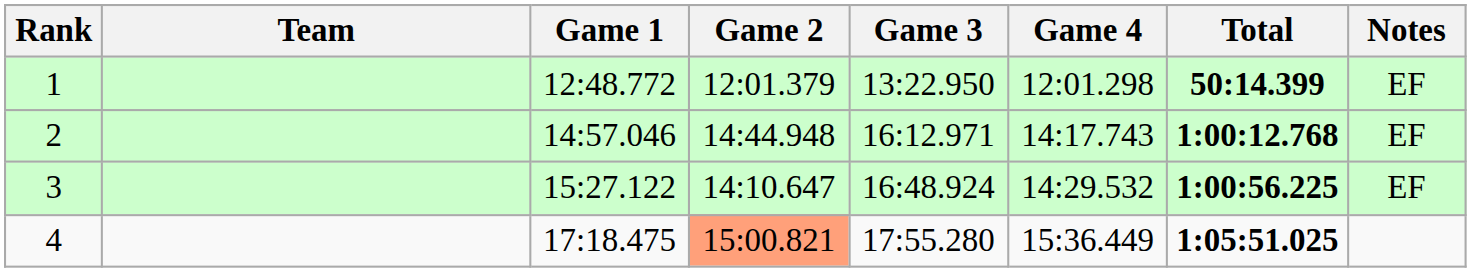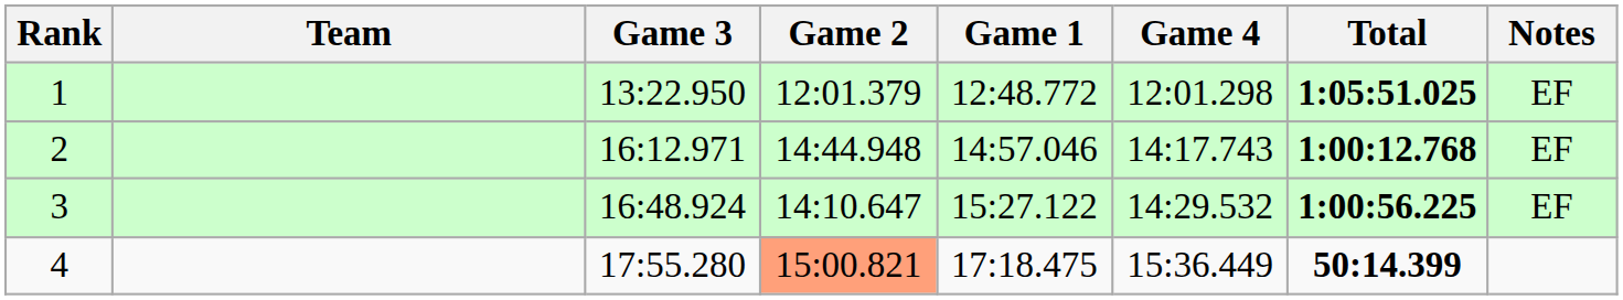columns swapped: Game 1 <-> Game 3
1 | Total: 50:14.399 -> 1:05:51.025
4 | Total: 1:05:51.025 -> 50:14.399
